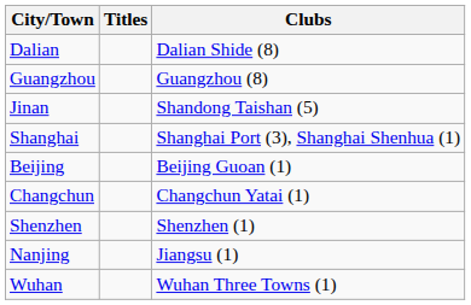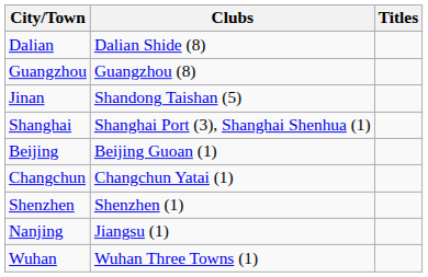columns swapped: Titles <-> Clubs
